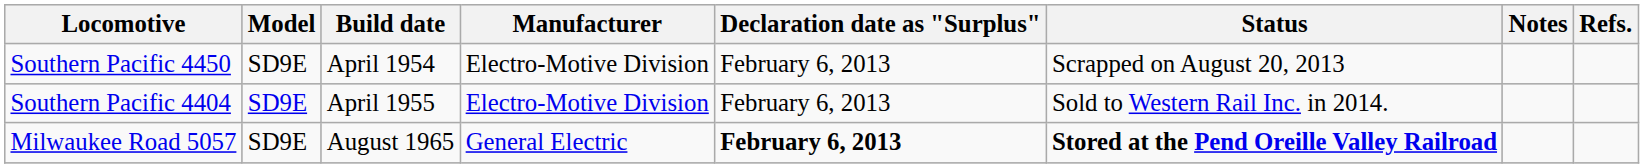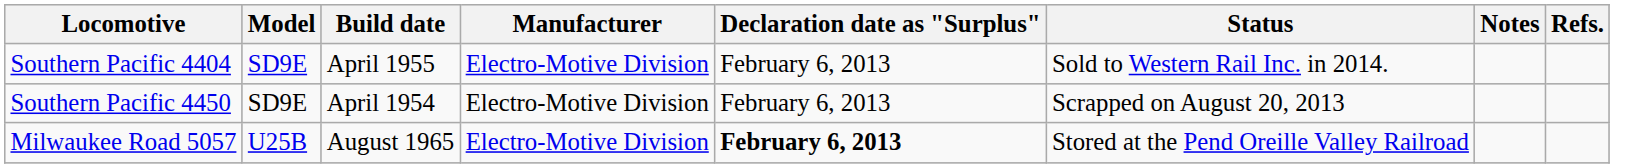rows swapped: Southern Pacific 4404 <-> Southern Pacific 4450
Milwaukee Road 5057 | Model: SD9E -> U25B
Milwaukee Road 5057 | Manufacturer: General Electric -> Electro-Motive Division
Milwaukee Road 5057 | Status: bold -> normal
